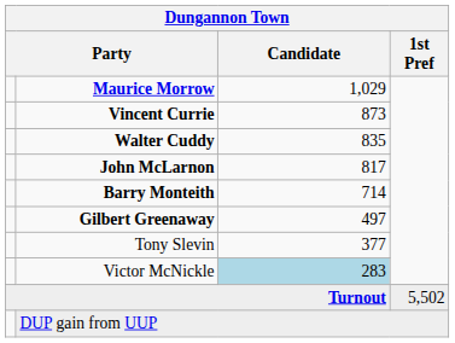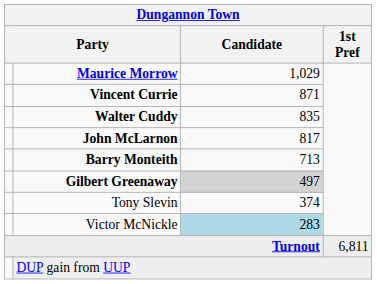Vincent Currie | Candidate: 873 -> 871
Barry Monteith | Candidate: 714 -> 713
Gilbert Greenaway | Candidate: no background -> lightgrey background
Tony Slevin | Candidate: 377 -> 374
Turnout | 1st Pref: 5,502 -> 6,811
